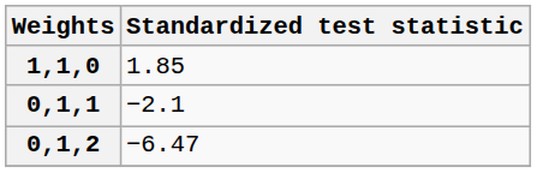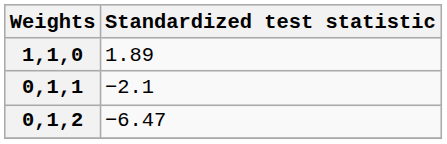1,1,0 | Standardized test statistic: 1.85 -> 1.89
